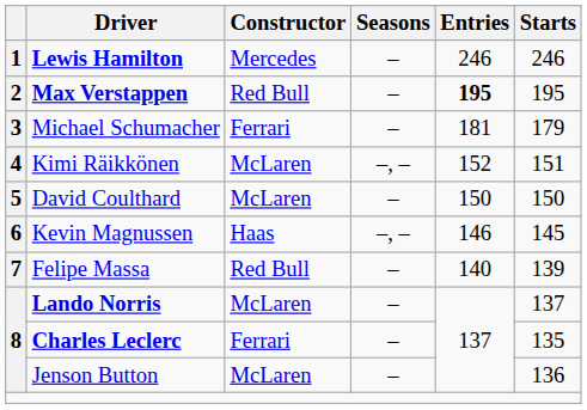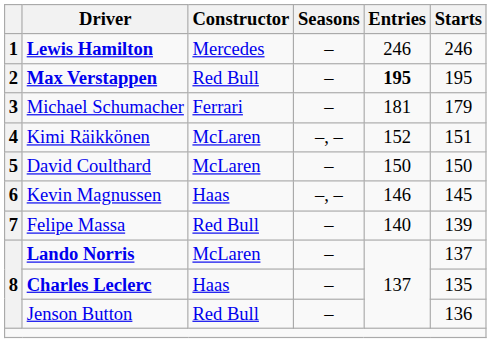Charles Leclerc | Constructor: Ferrari -> Haas
Jenson Button | Constructor: McLaren -> Red Bull
